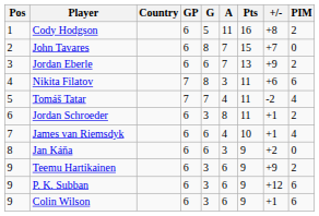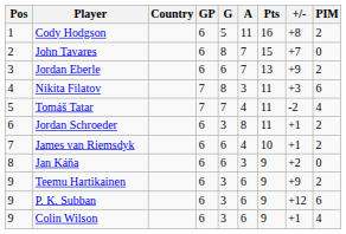Nikita Filatov | +/-: +6 -> +3
James van Riemsdyk | PIM: 4 -> 2
Colin Wilson | PIM: 6 -> 4
